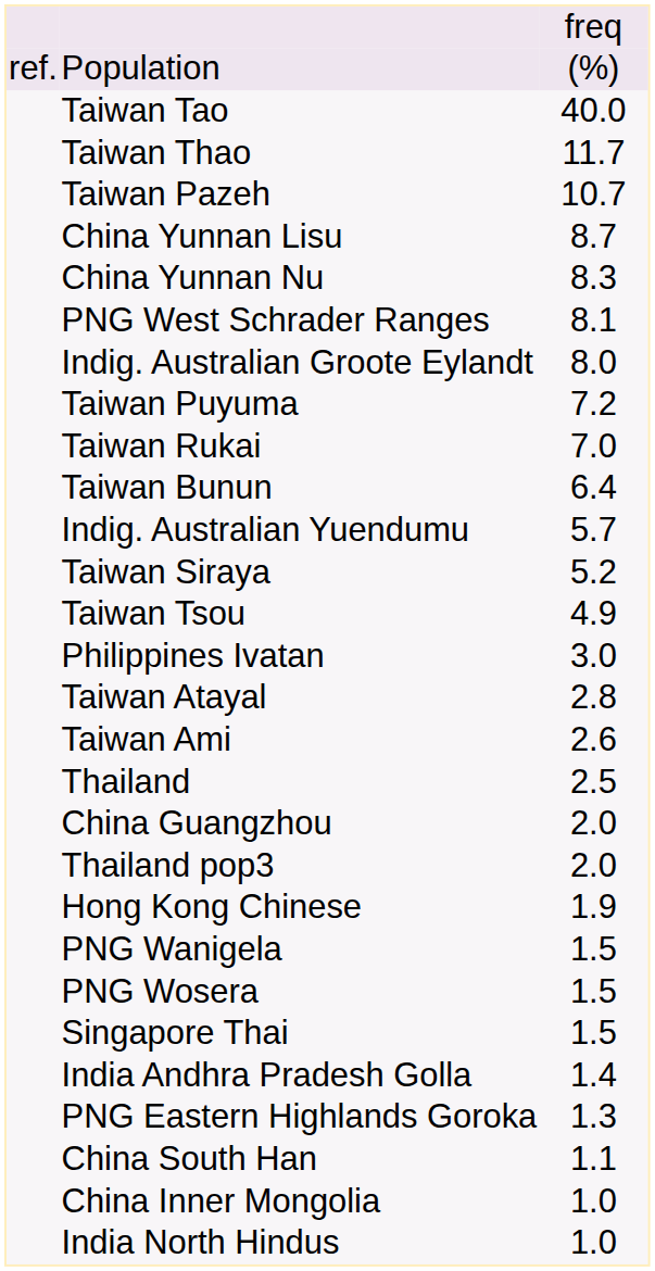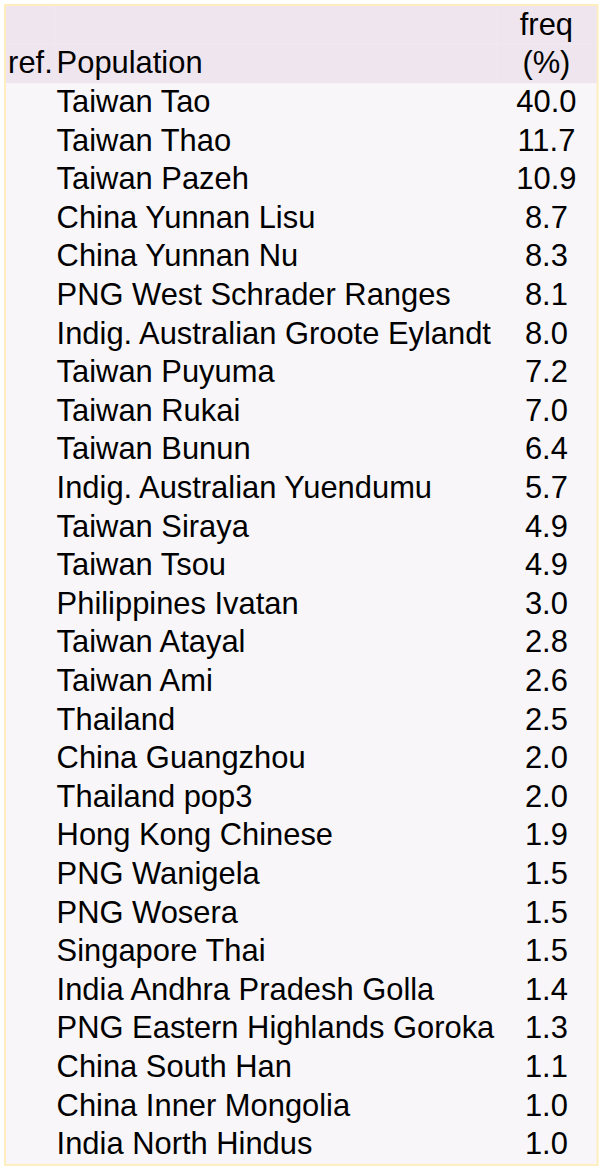Taiwan Pazeh | column 3: 10.7 -> 10.9
Taiwan Siraya | column 3: 5.2 -> 4.9
